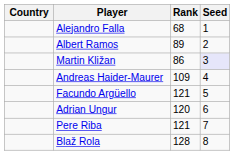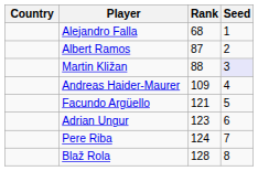Albert Ramos | Rank: 89 -> 87
Martin Kližan | Rank: 86 -> 88
Adrian Ungur | Rank: 120 -> 123
Pere Riba | Rank: 121 -> 124
